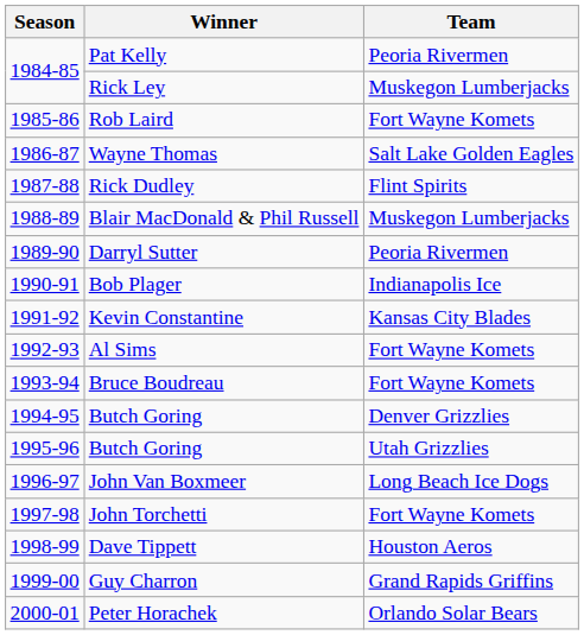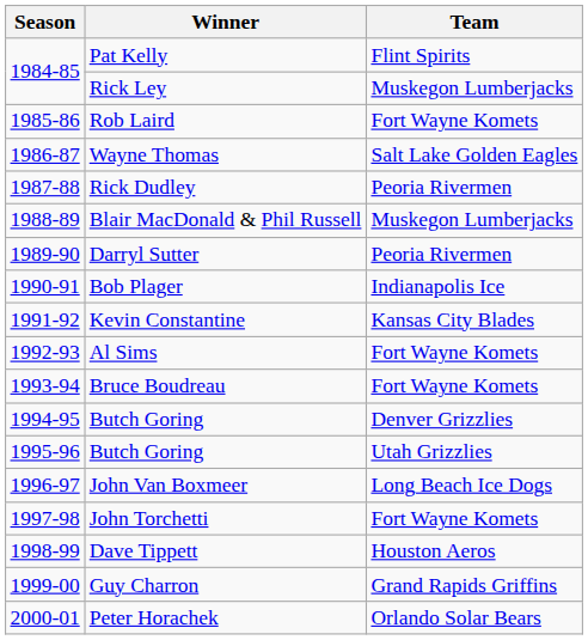Pat Kelly | Team: Peoria Rivermen -> Flint Spirits
Rick Dudley | Team: Flint Spirits -> Peoria Rivermen
